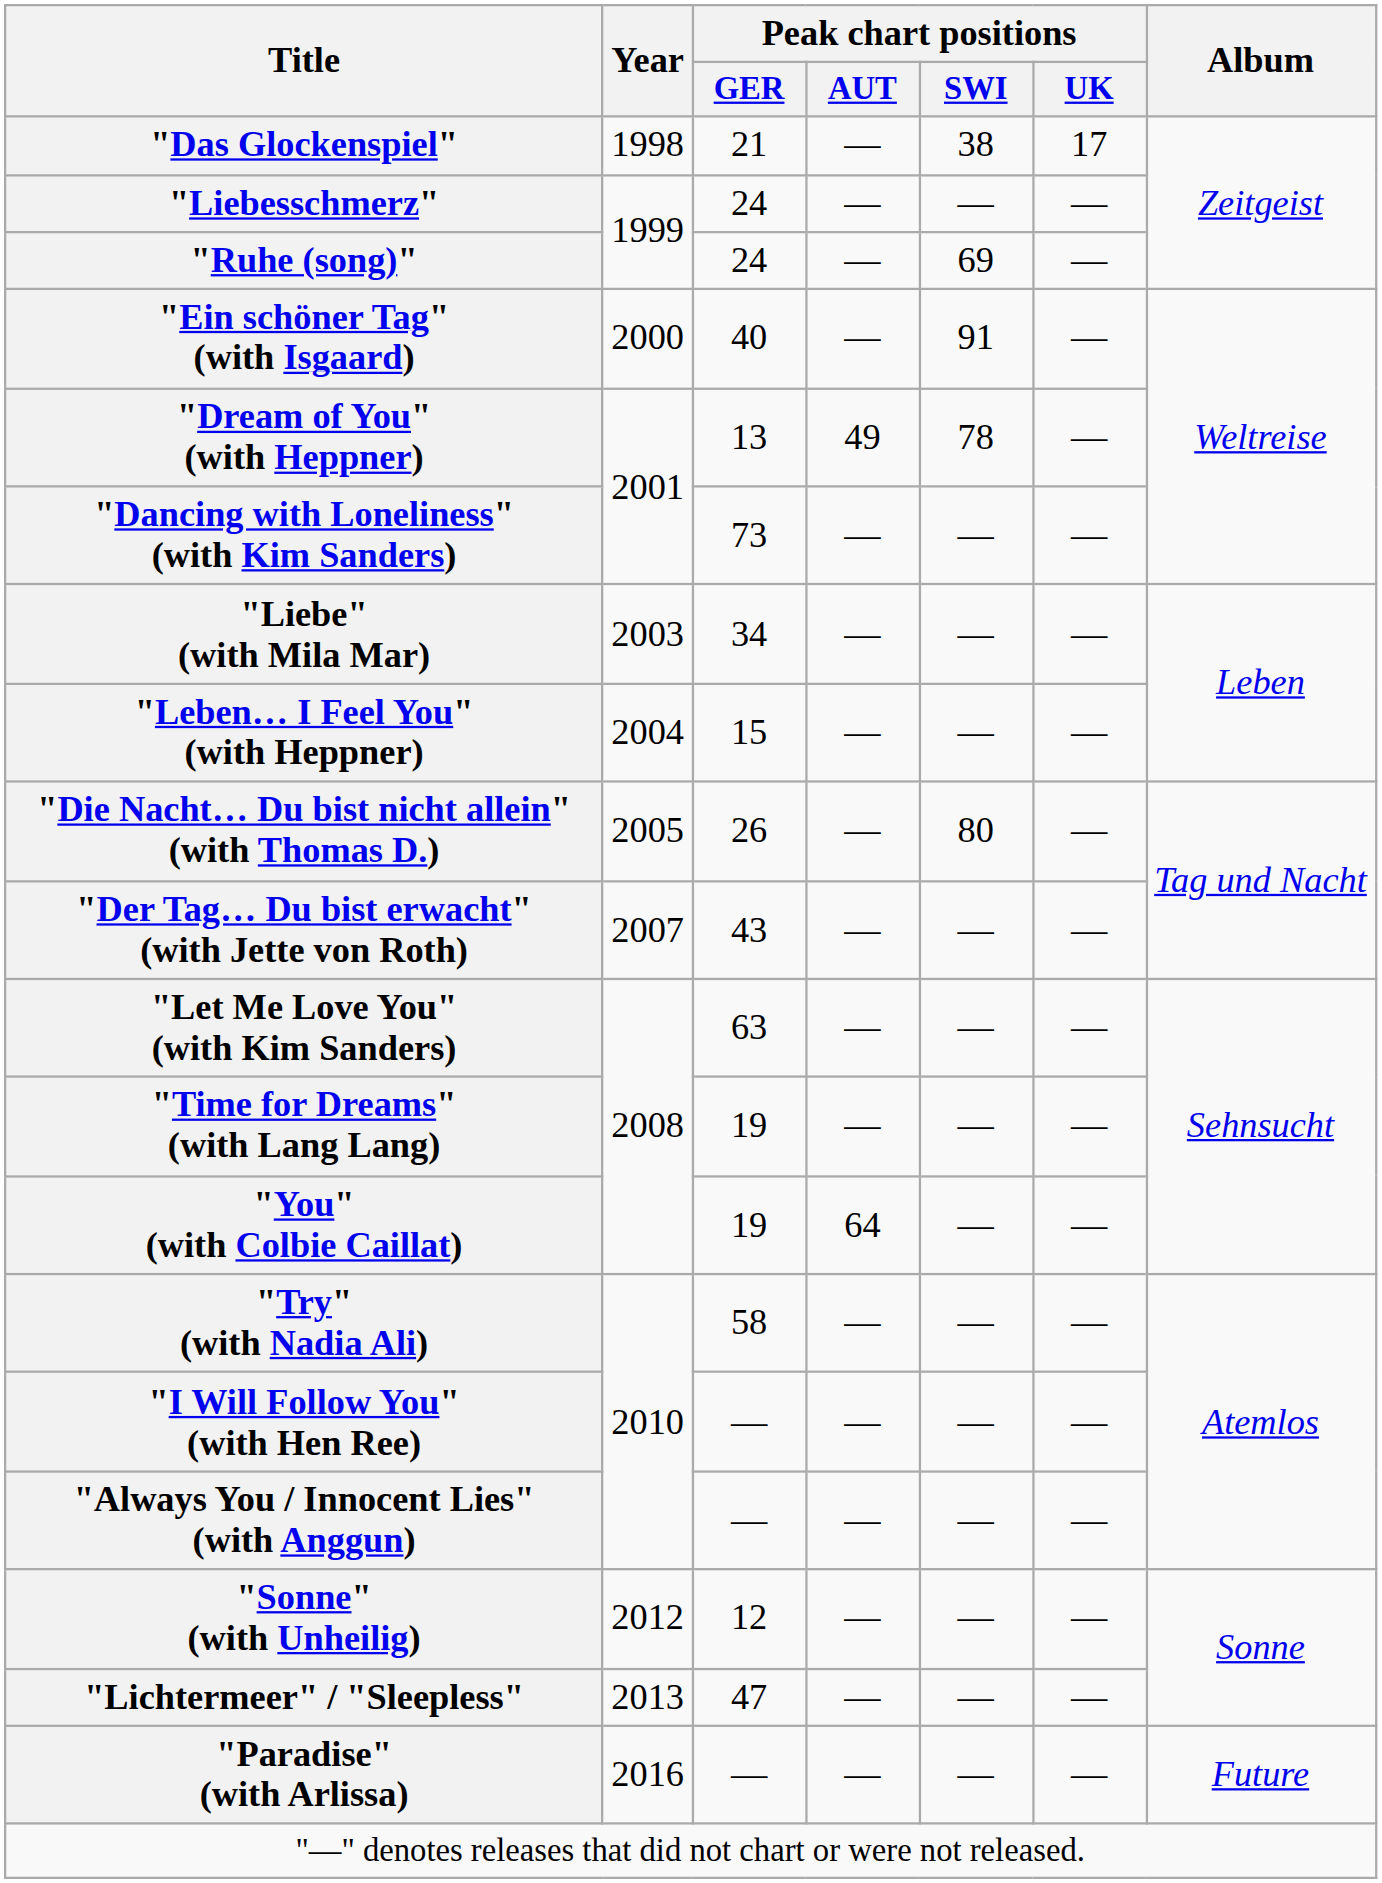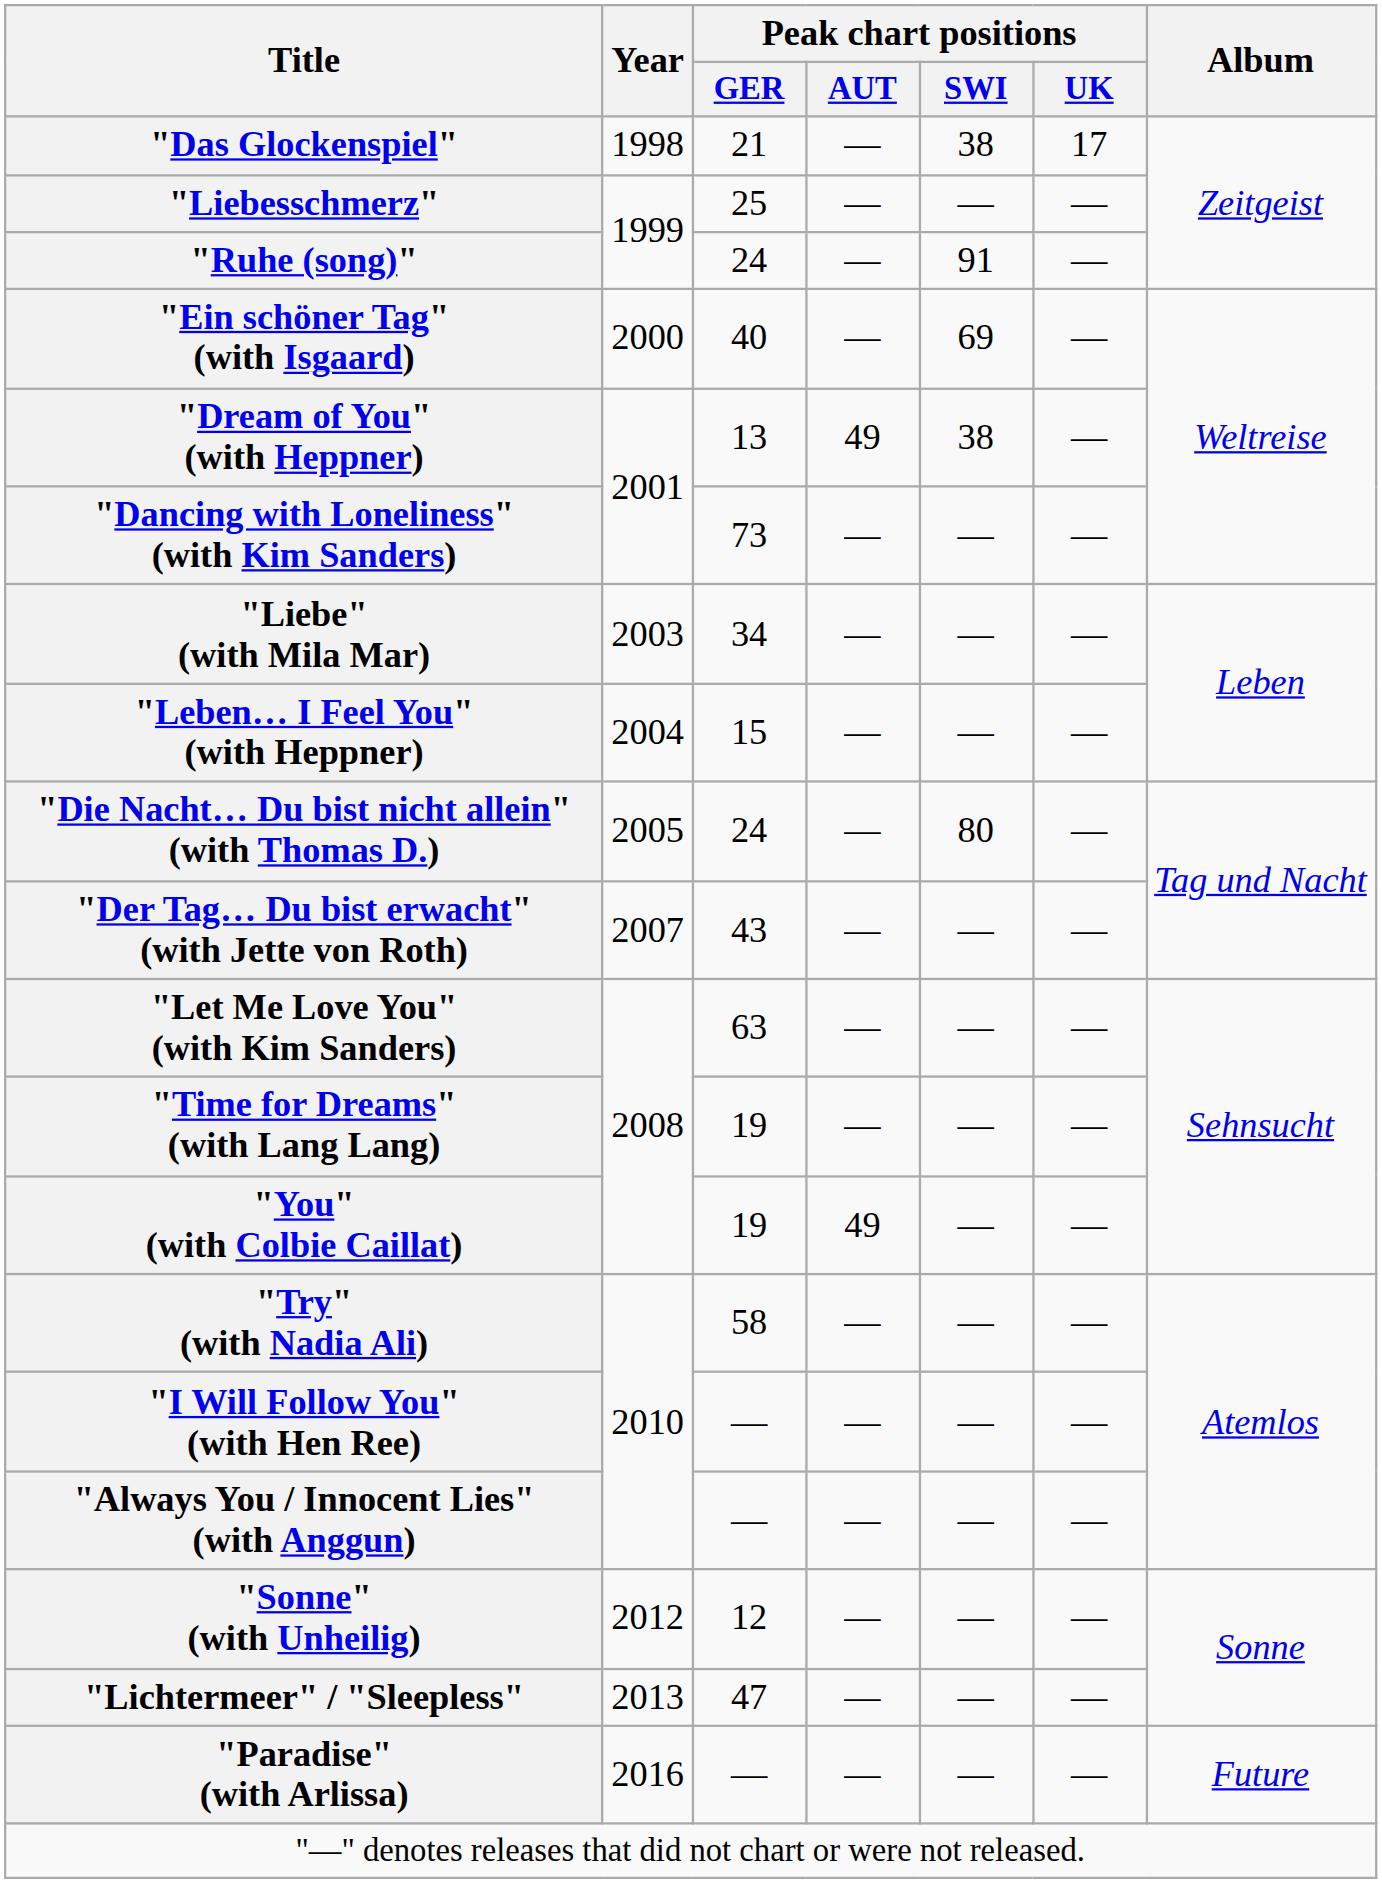"Liebesschmerz" | Peak chart positions / GER: 24 -> 25
"Ruhe (song)" | Peak chart positions / SWI: 69 -> 91
"Ein schöner Tag" (with Isgaard) | Peak chart positions / SWI: 91 -> 69
"Dream of You" (with Heppner) | Peak chart positions / SWI: 78 -> 38
"Die Nacht… Du bist nicht allein" (with Thomas D.) | Peak chart positions / GER: 26 -> 24
"You" (with Colbie Caillat) | Peak chart positions / AUT: 64 -> 49
